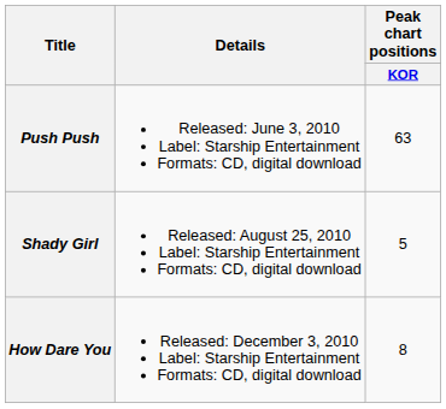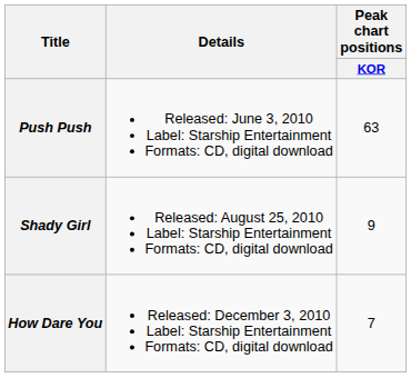Shady Girl | Peak chart positions / KOR: 5 -> 9
How Dare You | Peak chart positions / KOR: 8 -> 7
